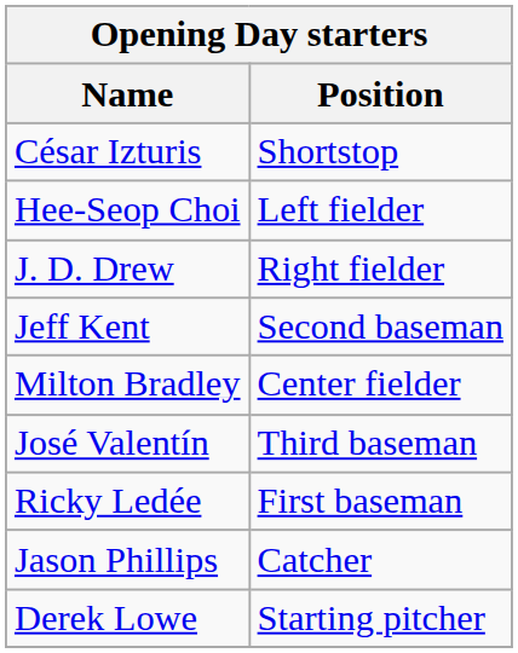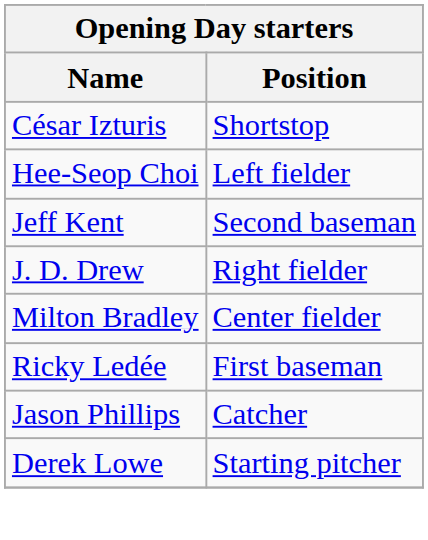rows swapped: J. D. Drew <-> Jeff Kent
- row: José Valentín | Third baseman
